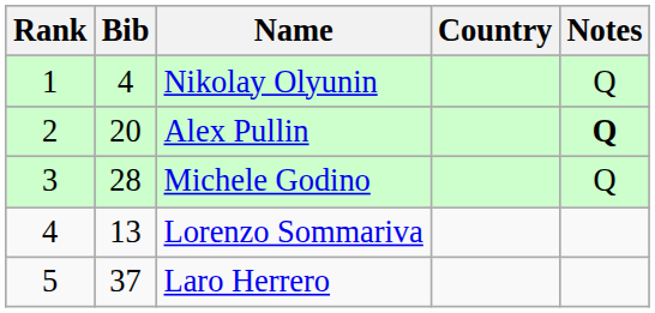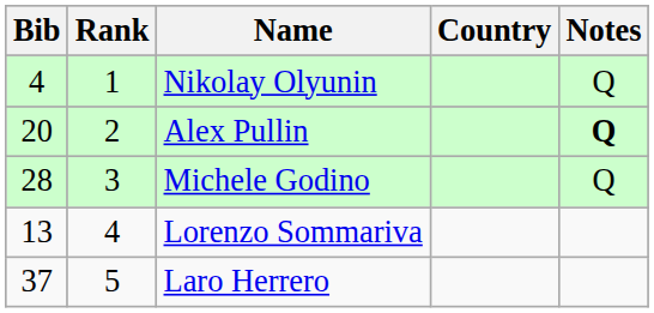columns swapped: Rank <-> Bib
